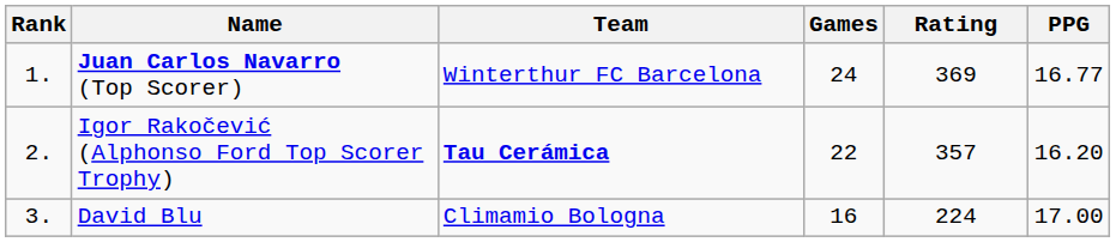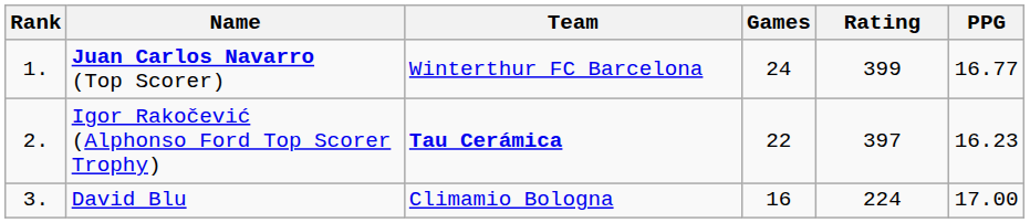Juan Carlos Navarro (Top Scorer) | Rating: 369 -> 399
Igor Rakočević (Alphonso Ford Top Scorer Trophy) | Rating: 357 -> 397
Igor Rakočević (Alphonso Ford Top Scorer Trophy) | PPG: 16.20 -> 16.23
